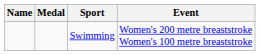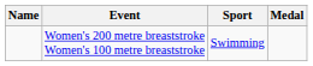columns swapped: Medal <-> Event
